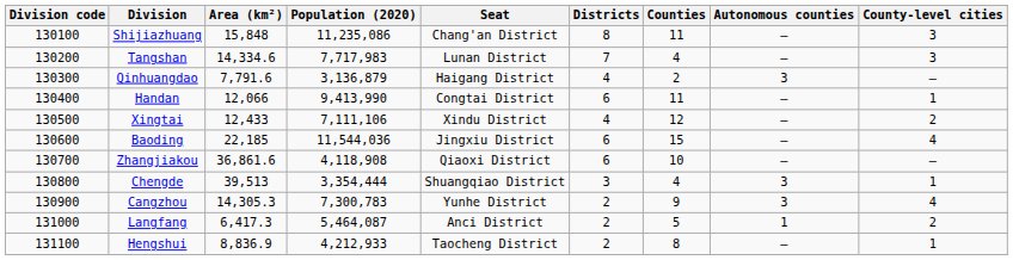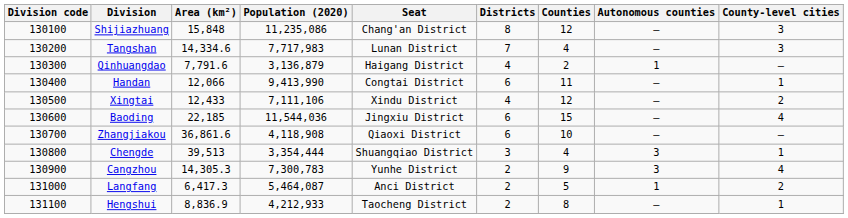Shijiazhuang | Counties: 11 -> 12
Qinhuangdao | Autonomous counties: 3 -> 1
